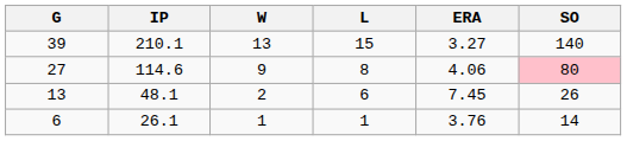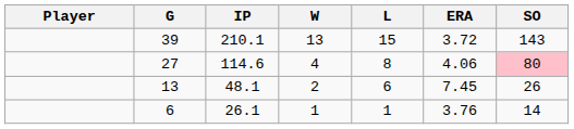+ column: Player
39 | ERA: 3.27 -> 3.72
39 | SO: 140 -> 143
27 | W: 9 -> 4
